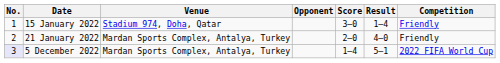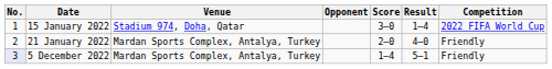15 January 2022 | Competition: Friendly -> 2022 FIFA World Cup
5 December 2022 | Competition: 2022 FIFA World Cup -> Friendly
